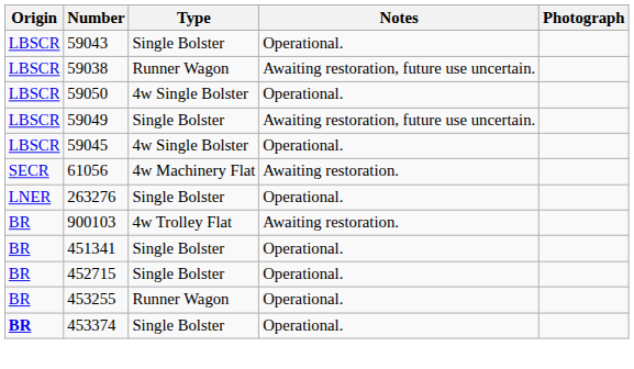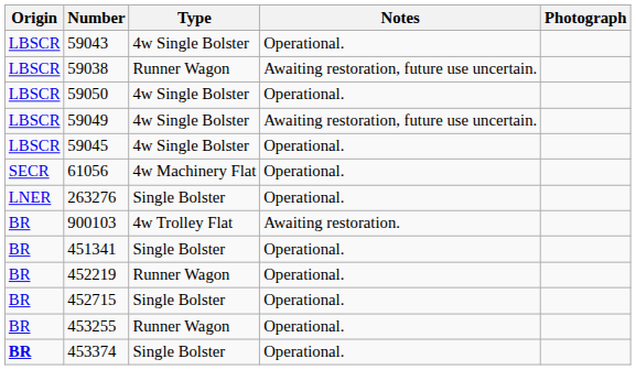59043 | Type: Single Bolster -> 4w Single Bolster
59049 | Type: Single Bolster -> 4w Single Bolster
61056 | Notes: Awaiting restoration. -> Operational.
+ row: BR | 452219 | Runner Wagon | Operational.
